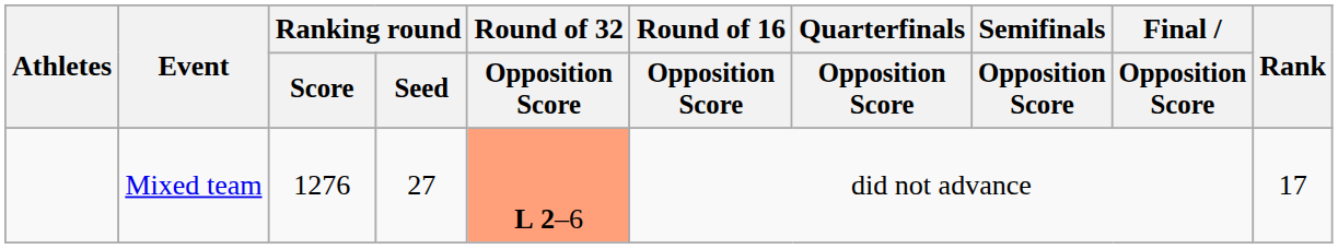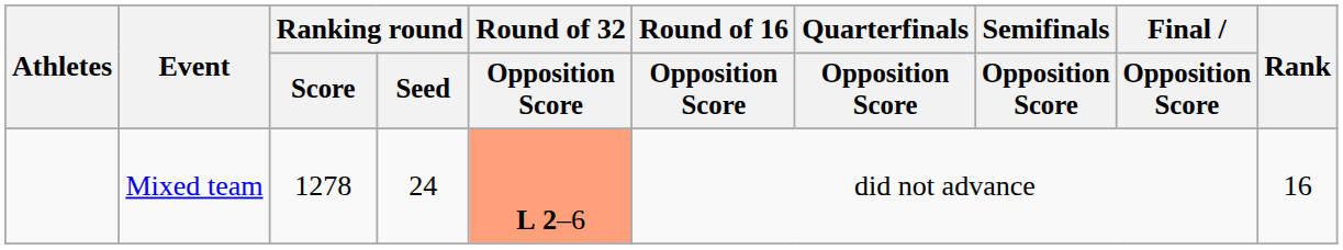Mixed team | Ranking round / Score: 1276 -> 1278
Mixed team | Ranking round / Seed: 27 -> 24
Mixed team | Rank: 17 -> 16
